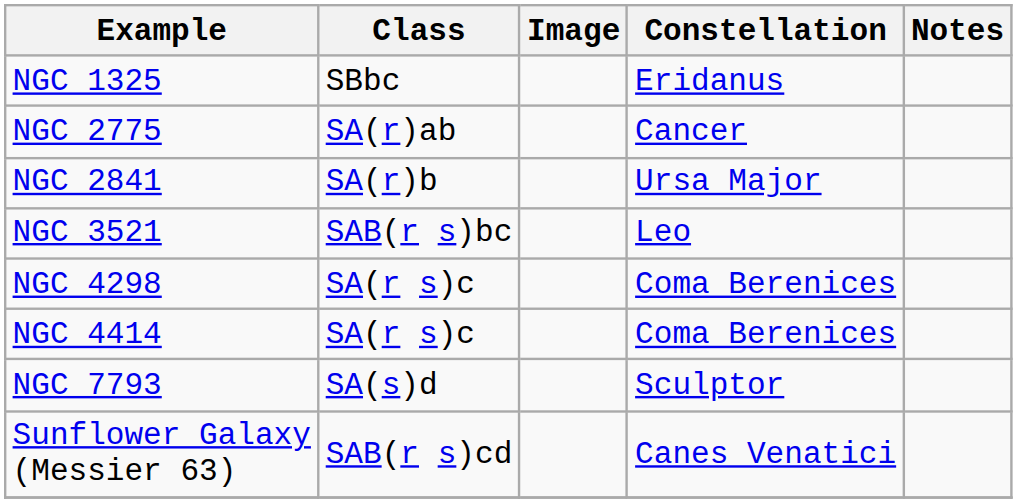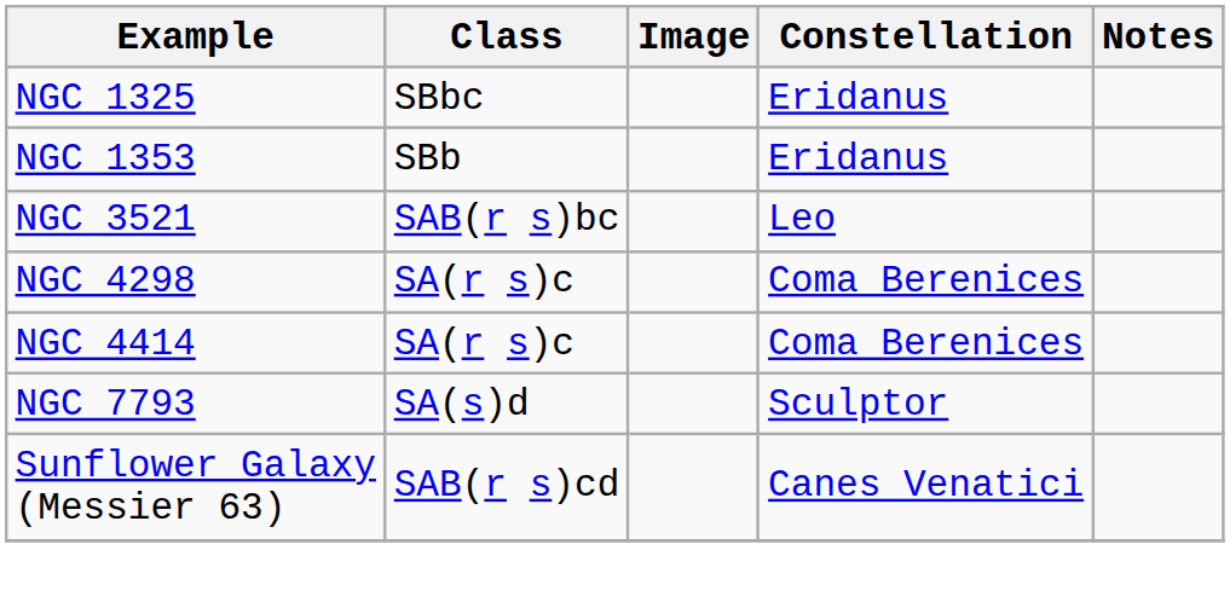+ row: NGC 1353 | SBb | Eridanus
- row: NGC 2775 | SA(r)ab | Cancer
- row: NGC 2841 | SA(r)b | Ursa Major
